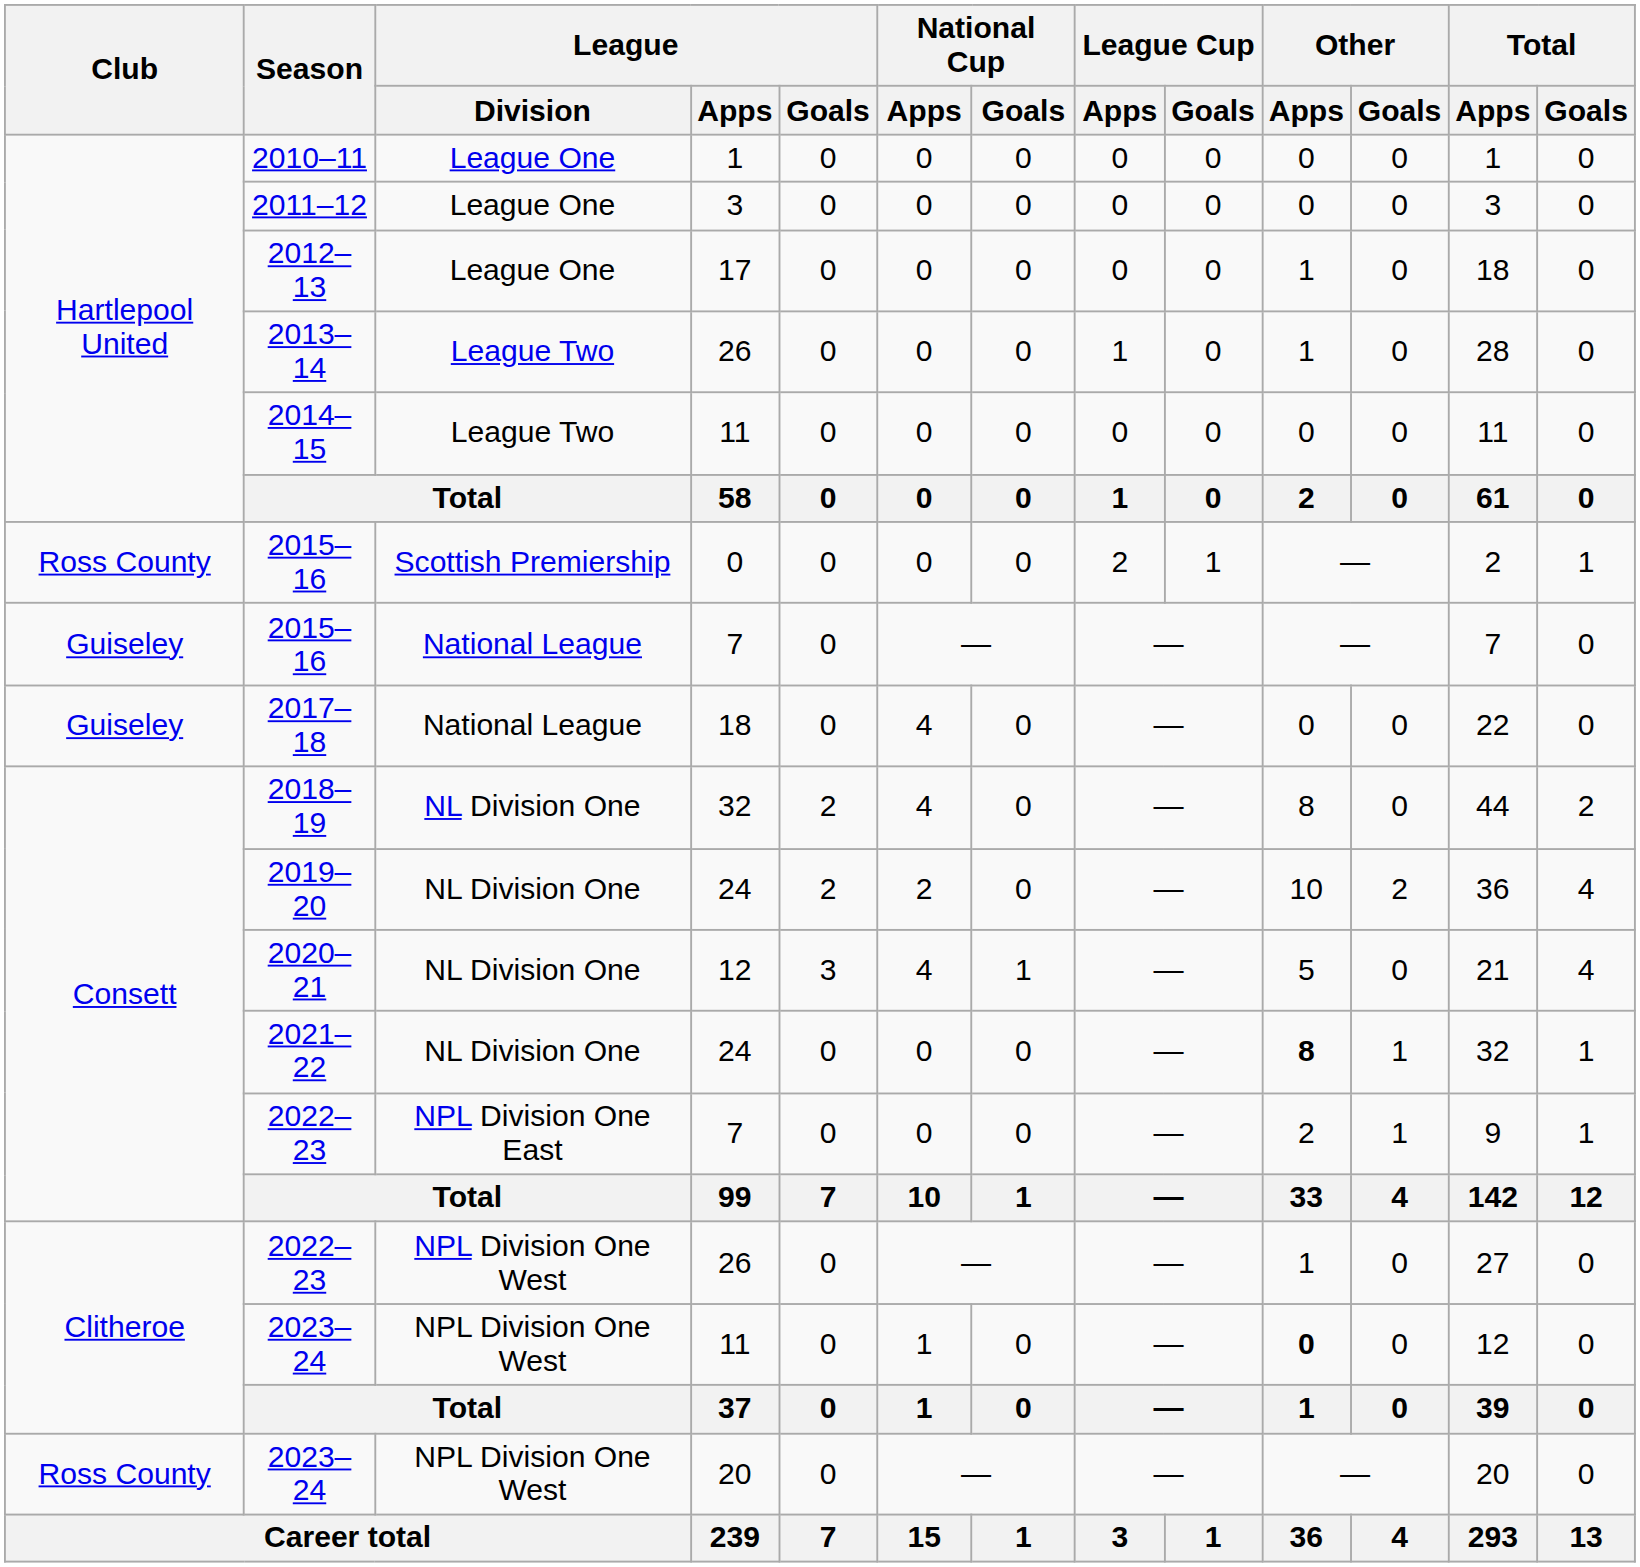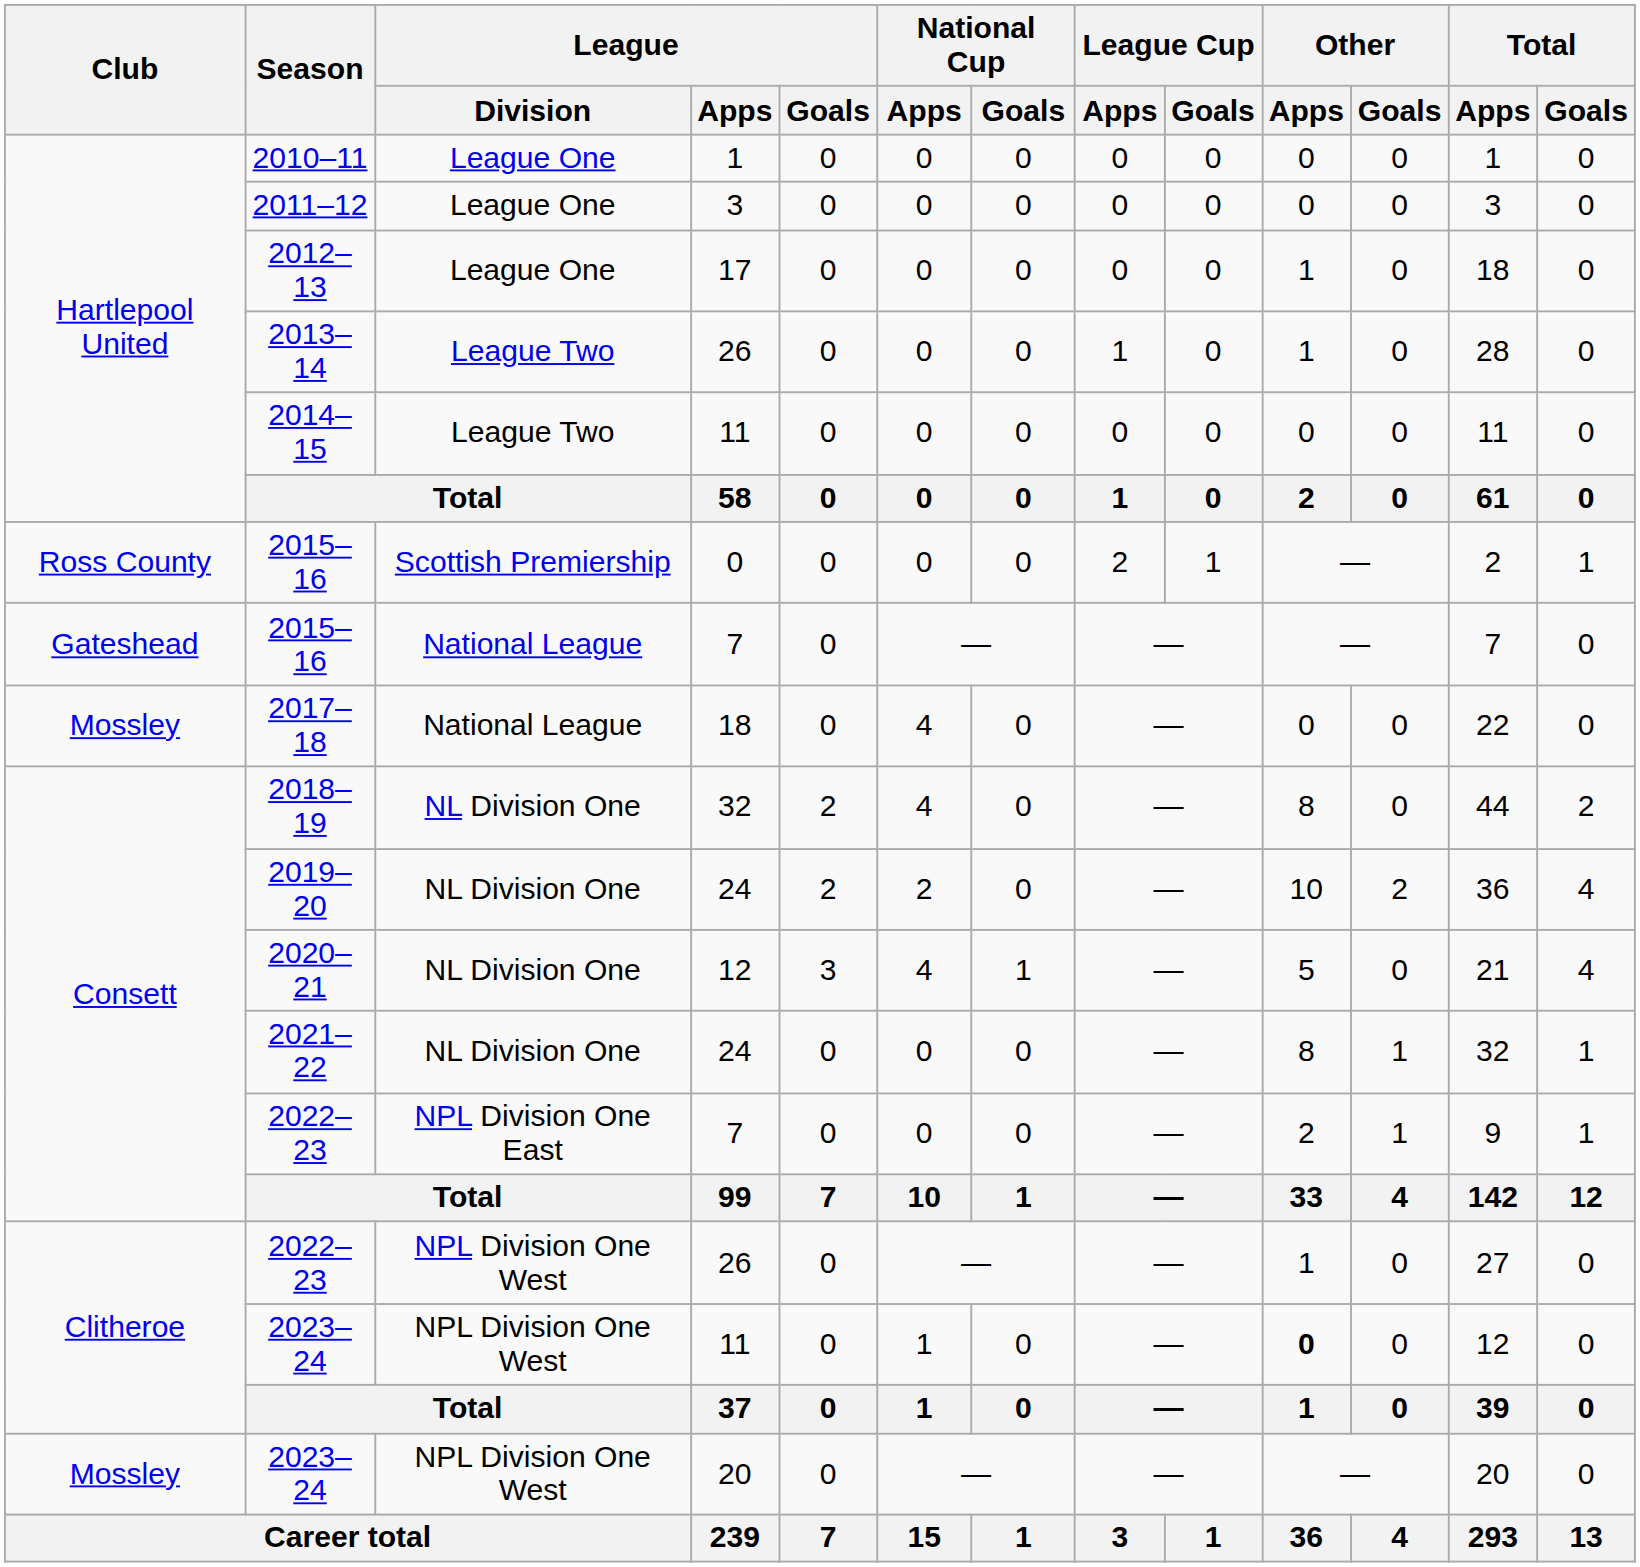2015–16 / 7 | Club: Guiseley -> Gateshead
2017–18 | Club: Guiseley -> Mossley
2021–22 | Other / Apps: bold -> normal
2023–24 / 20 | Club: Ross County -> Mossley
